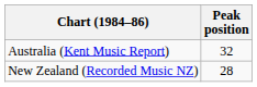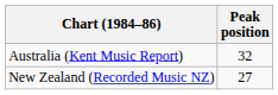New Zealand (Recorded Music NZ) | Peak position: 28 -> 27
